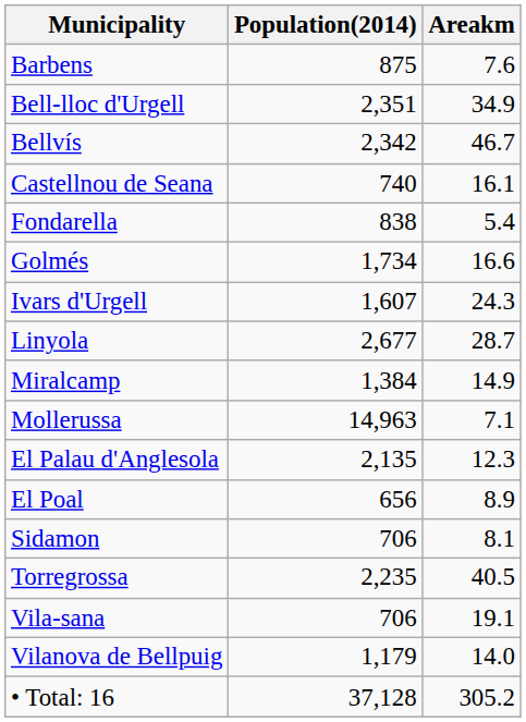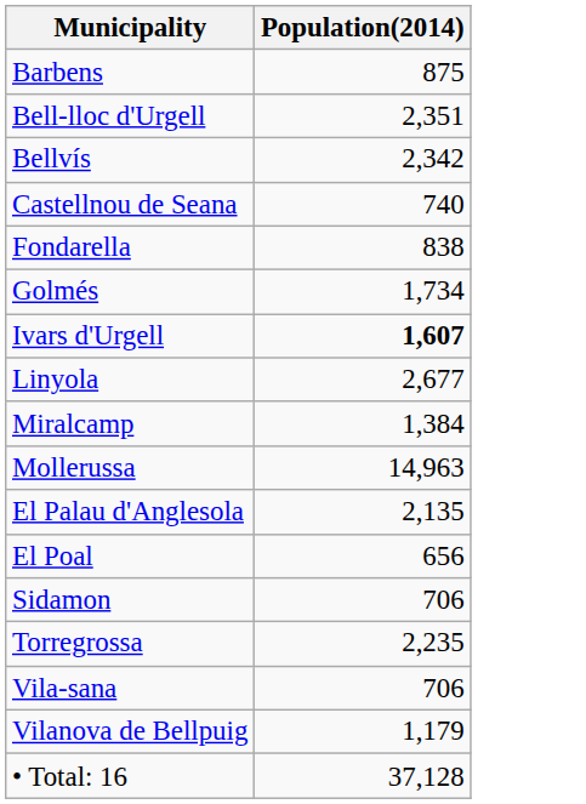- column: Areakm | 7.6 | 34.9 | 46.7 | 16.1 | 5.4 | 16.6 | 24.3 | 28.7 | 14.9 | 7.1 | 12.3 | 8.9 | 8.1 | 40.5 | 19.1 | 14.0 | 305.2
Ivars d'Urgell | Population(2014): normal -> bold
